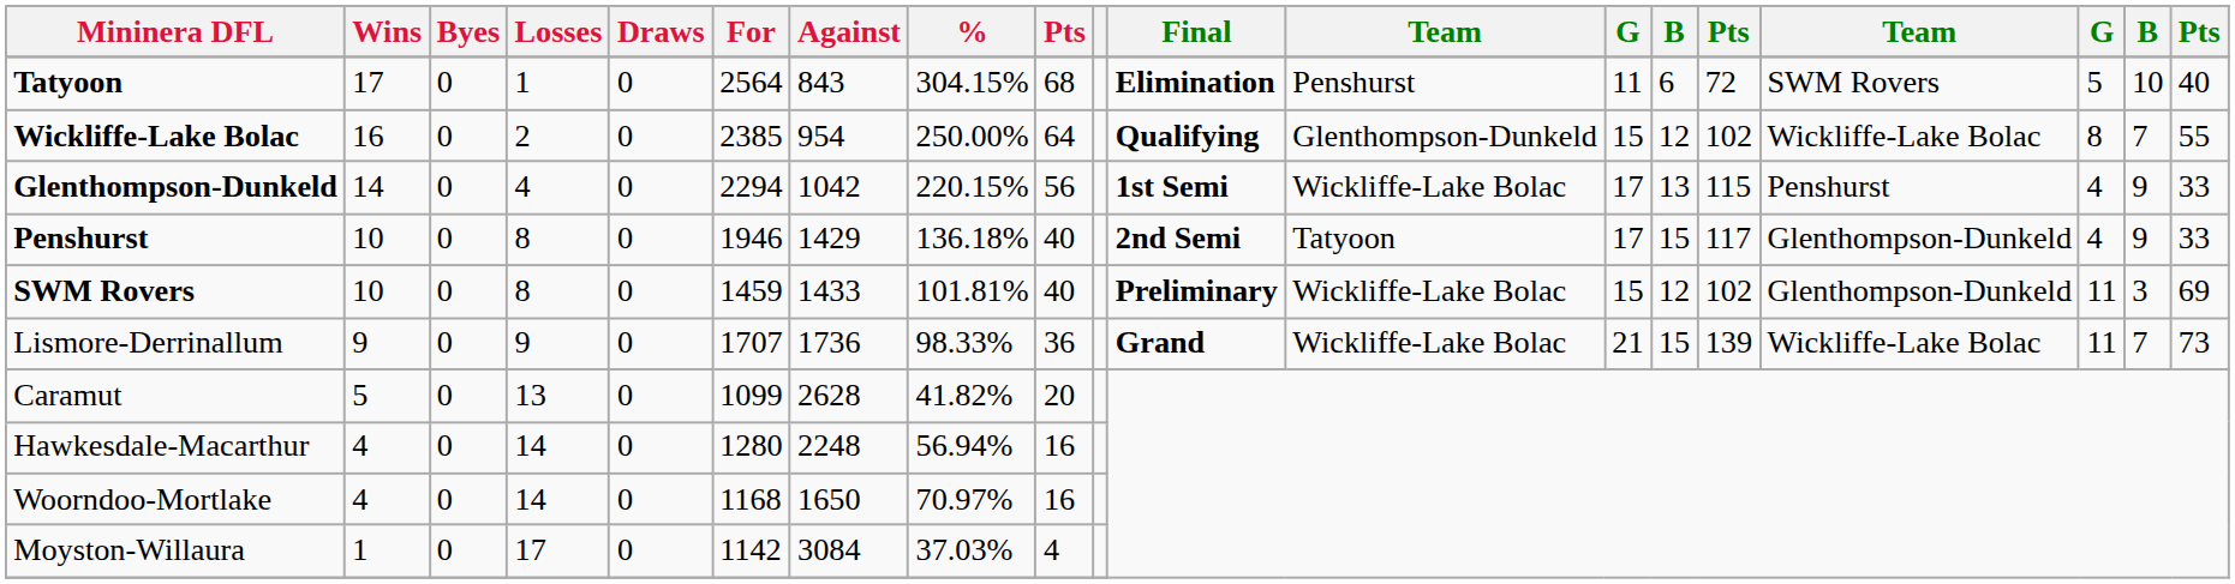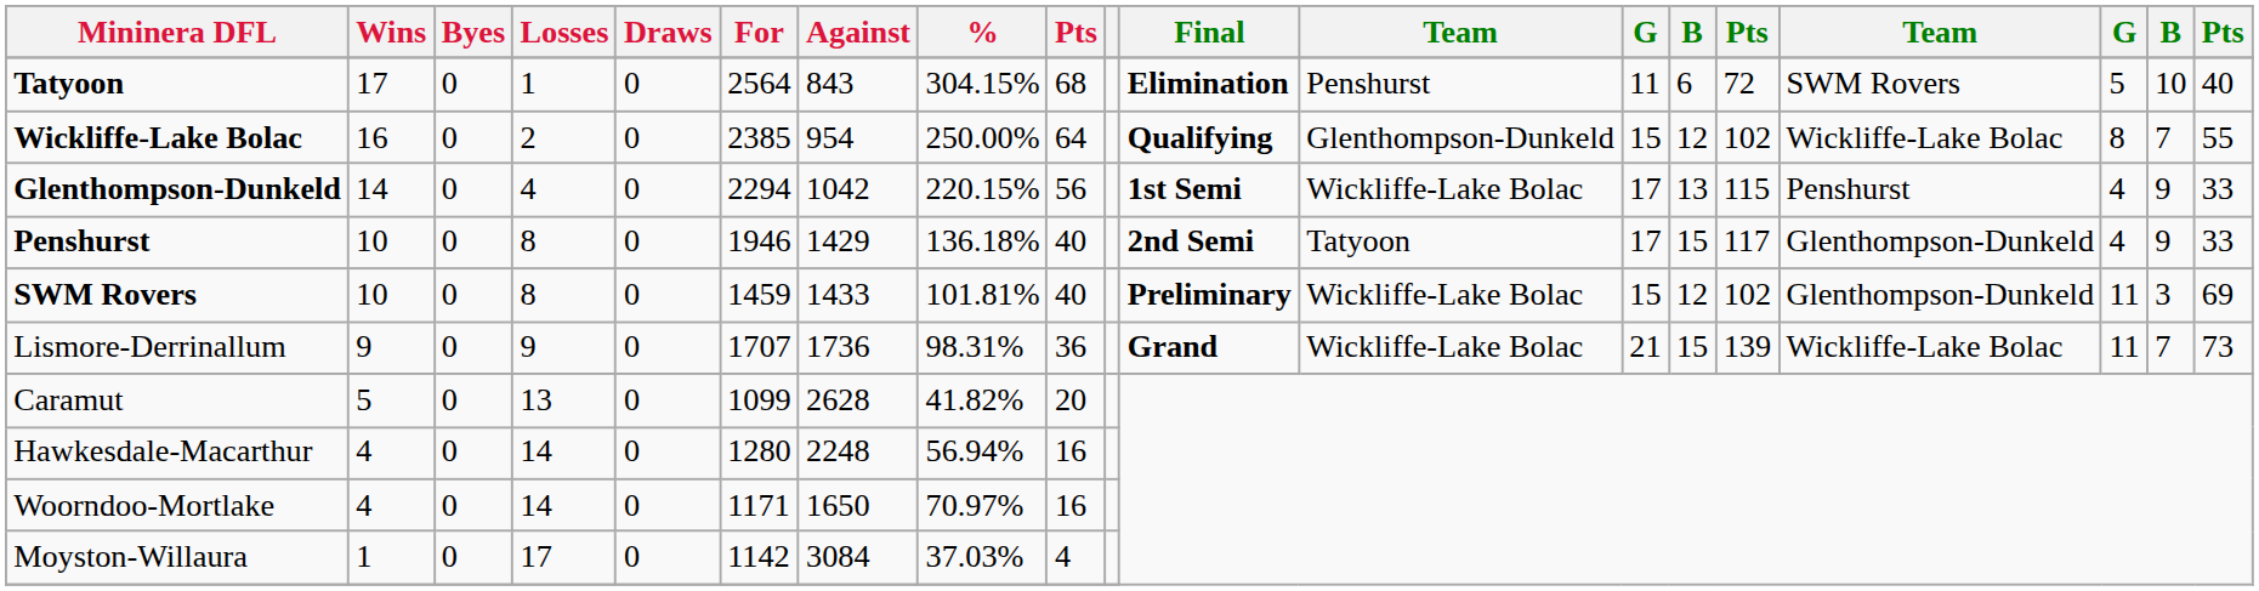Lismore-Derrinallum | %: 98.33% -> 98.31%
Woorndoo-Mortlake | For: 1168 -> 1171
